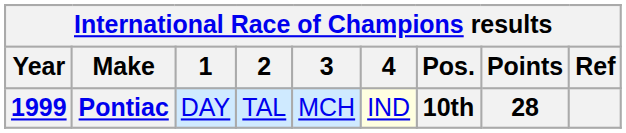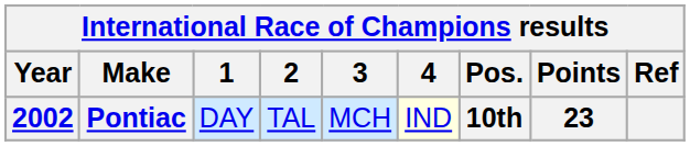Pontiac | Year: 1999 -> 2002
Pontiac | Points: 28 -> 23
